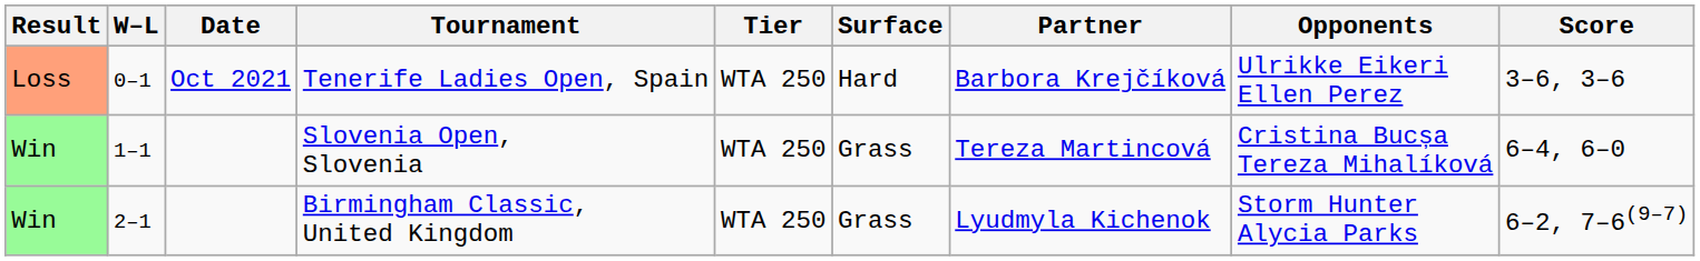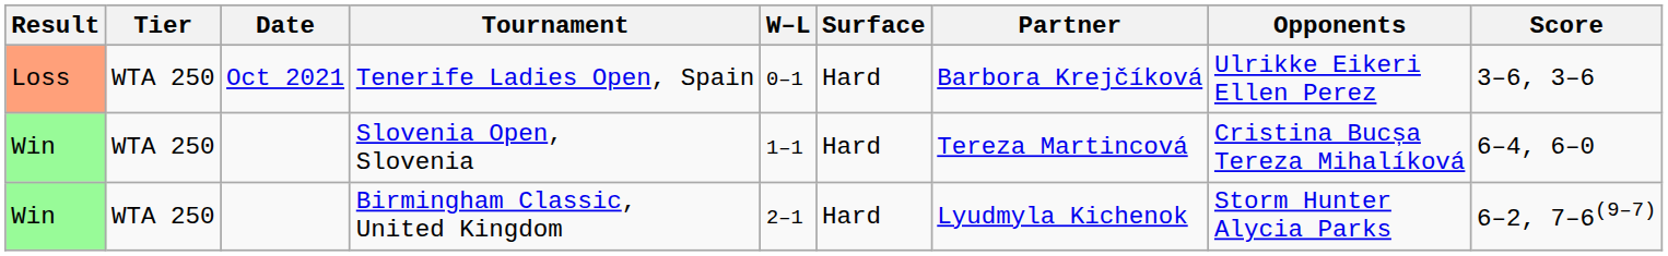columns swapped: W–L <-> Tier
Slovenia Open, Slovenia | Surface: Grass -> Hard
Birmingham Classic, United Kingdom | Surface: Grass -> Hard
